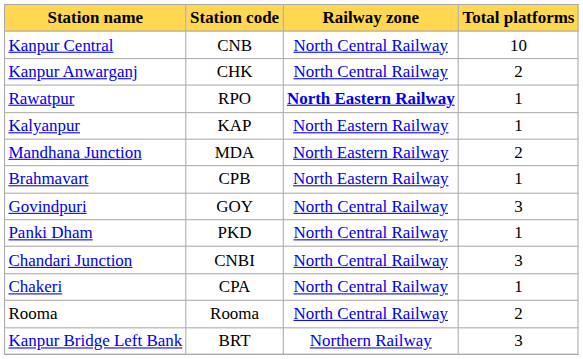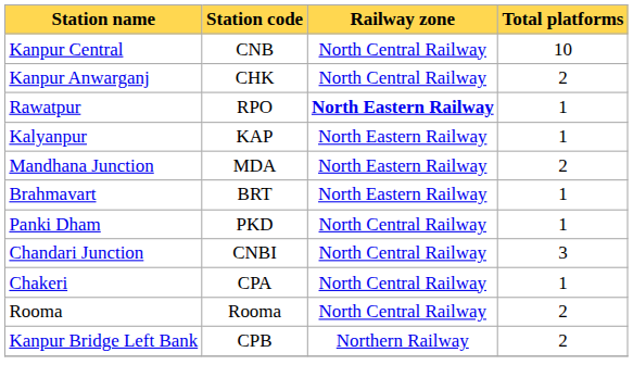Brahmavart | Station code: CPB -> BRT
- row: Govindpuri | GOY | North Central Railway | 3
Kanpur Bridge Left Bank | Station code: BRT -> CPB
Kanpur Bridge Left Bank | Total platforms: 3 -> 2
